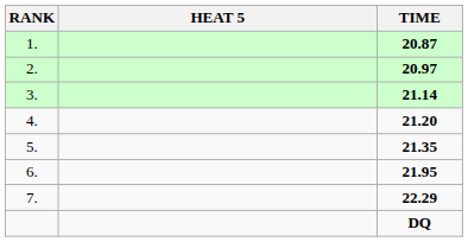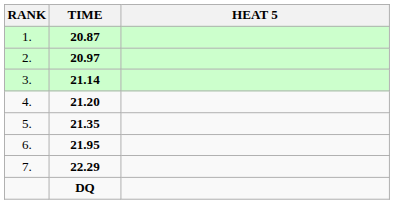columns swapped: HEAT 5 <-> TIME
